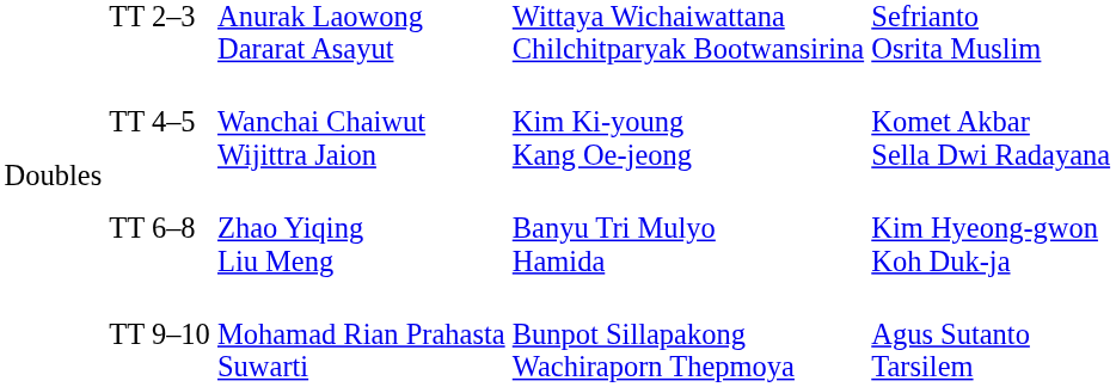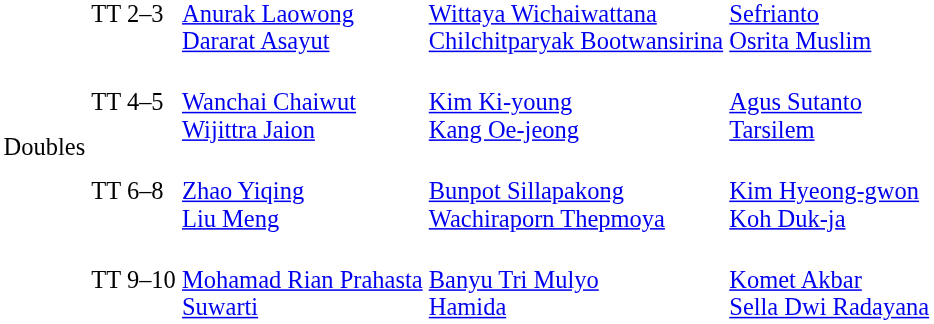TT 4–5 | column 5: Komet Akbar Sella Dwi Radayana -> Agus Sutanto Tarsilem
TT 6–8 | column 4: Banyu Tri Mulyo Hamida -> Bunpot Sillapakong Wachiraporn Thepmoya
TT 9–10 | column 4: Bunpot Sillapakong Wachiraporn Thepmoya -> Banyu Tri Mulyo Hamida
TT 9–10 | column 5: Agus Sutanto Tarsilem -> Komet Akbar Sella Dwi Radayana
